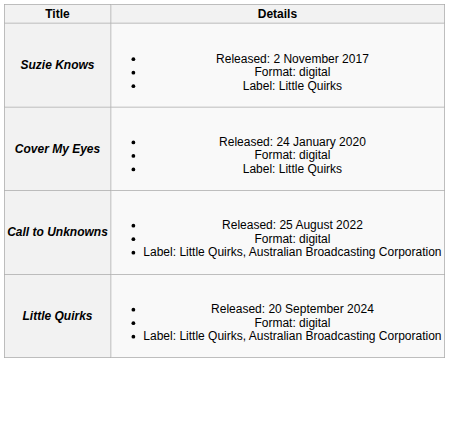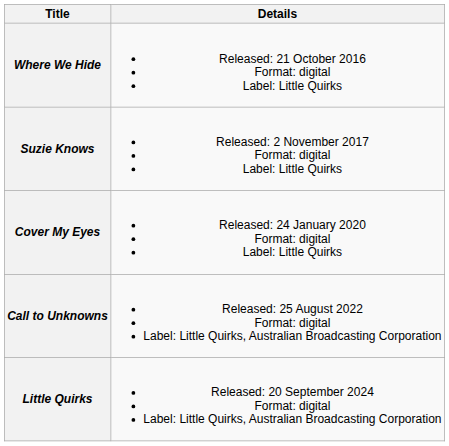+ row: Where We Hide | Released: 21 October 2016 Format: digital Label: Little Quirks
